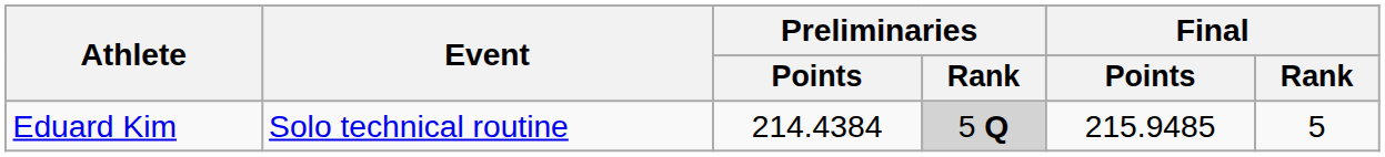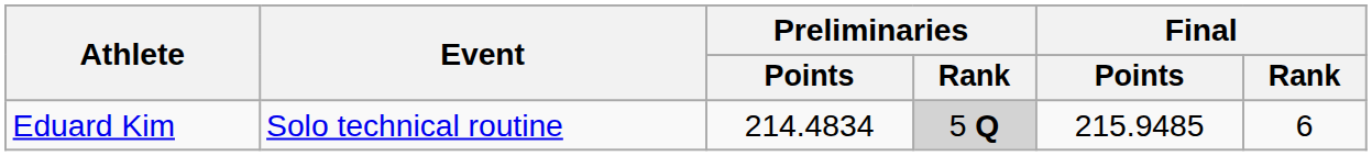Eduard Kim | Preliminaries / Points: 214.4384 -> 214.4834
Eduard Kim | Final / Rank: 5 -> 6
